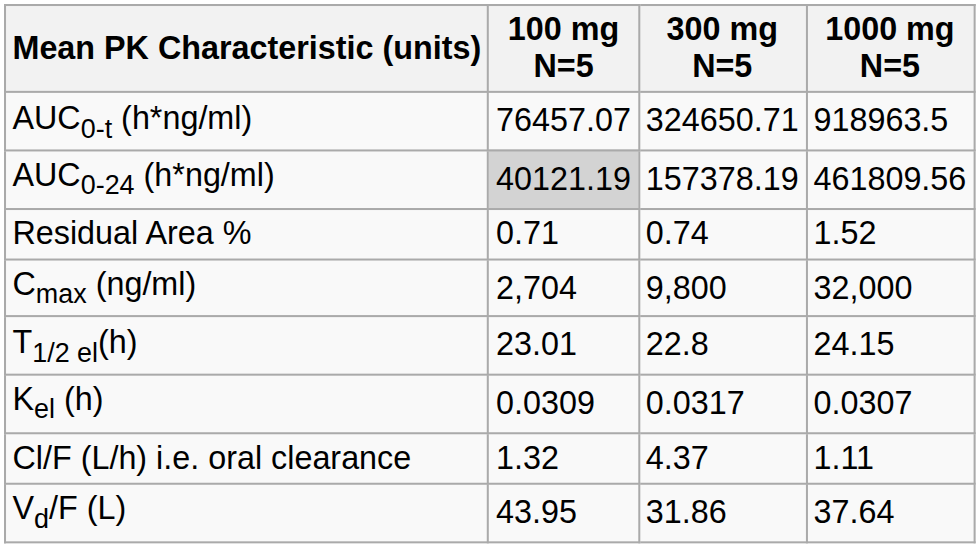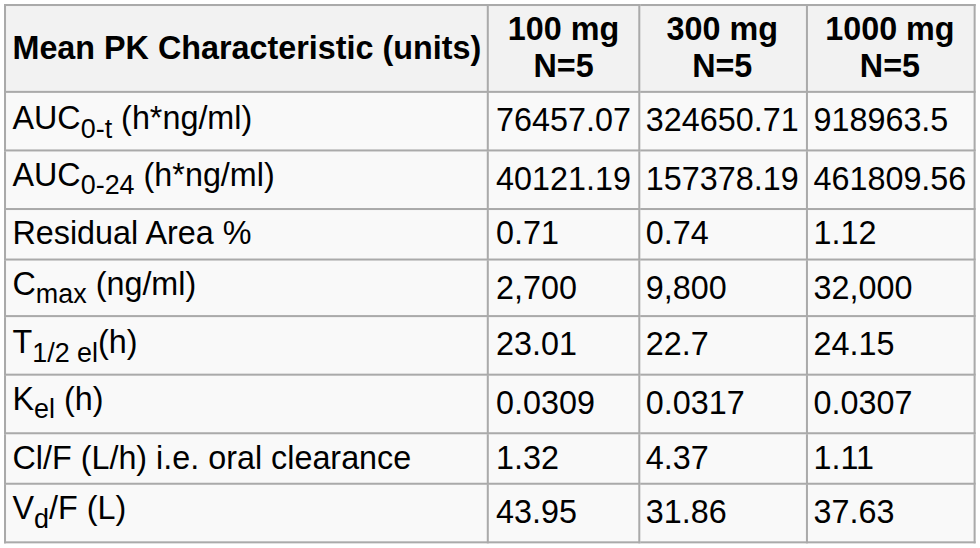AUC0-24 (h*ng/ml) | 100 mg N=5: lightgrey background -> no background
Residual Area % | 1000 mg N=5: 1.52 -> 1.12
Cmax (ng/ml) | 100 mg N=5: 2,704 -> 2,700
T1/2 el(h) | 300 mg N=5: 22.8 -> 22.7
Vd/F (L) | 1000 mg N=5: 37.64 -> 37.63
